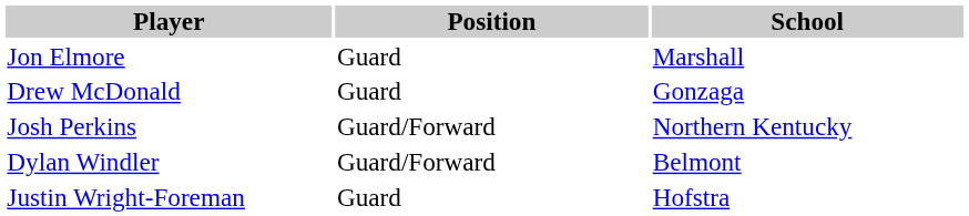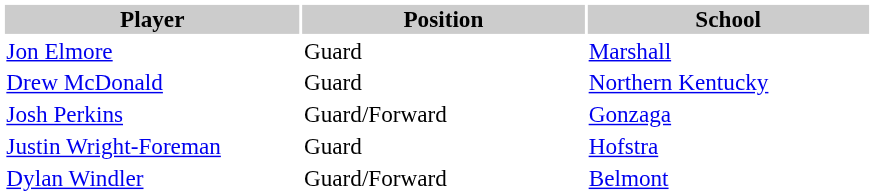Drew McDonald | School: Gonzaga -> Northern Kentucky
Josh Perkins | School: Northern Kentucky -> Gonzaga
rows swapped: Dylan Windler <-> Justin Wright-Foreman
